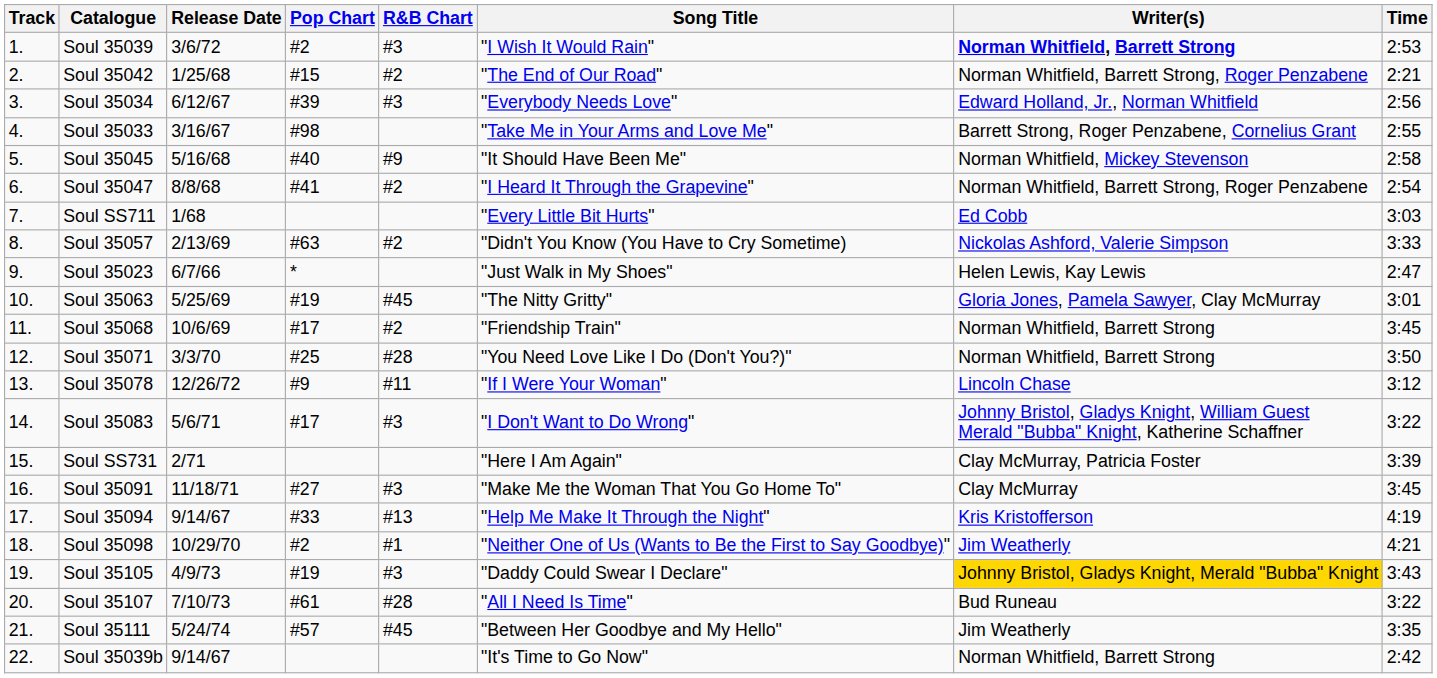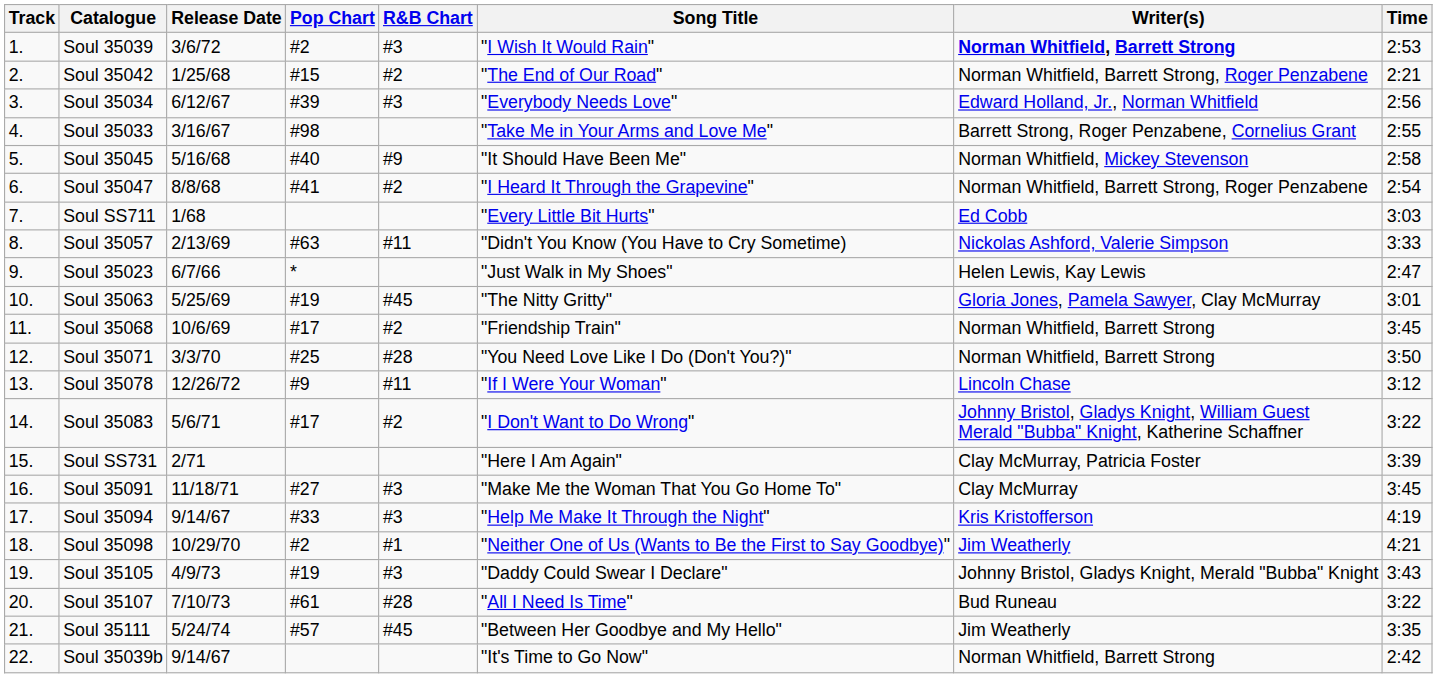Soul 35057 | R&B Chart: #2 -> #11
Soul 35083 | R&B Chart: #3 -> #2
Soul 35094 | R&B Chart: #13 -> #3
Soul 35105 | Writer(s): gold background -> no background
